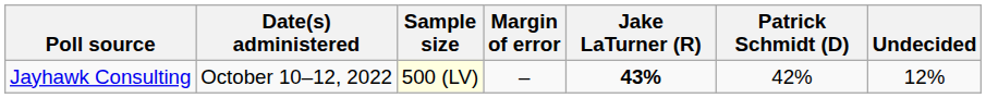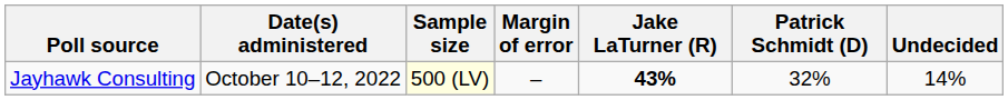Jayhawk Consulting | Patrick Schmidt (D): 42% -> 32%
Jayhawk Consulting | Undecided: 12% -> 14%
